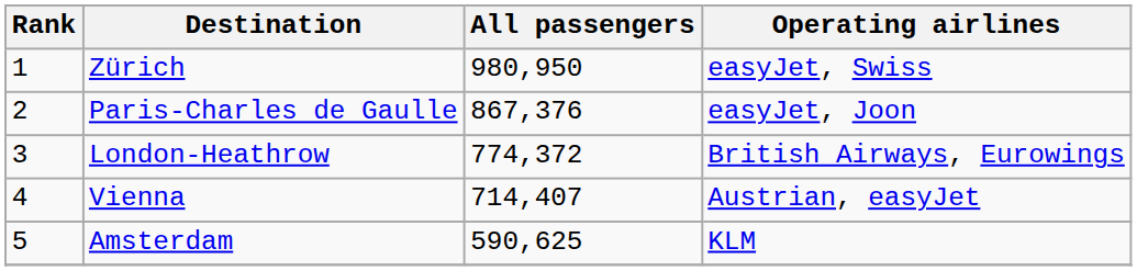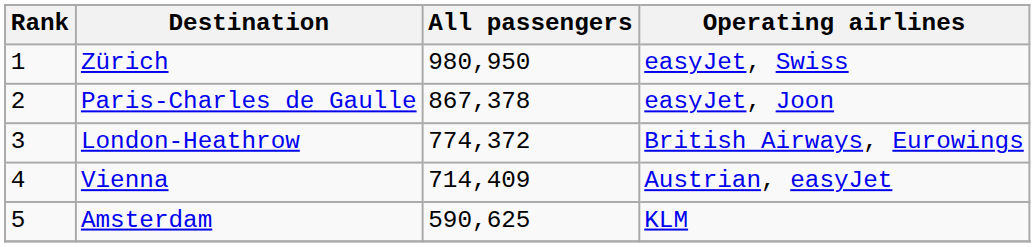Paris-Charles de Gaulle | All passengers: 867,376 -> 867,378
Vienna | All passengers: 714,407 -> 714,409
